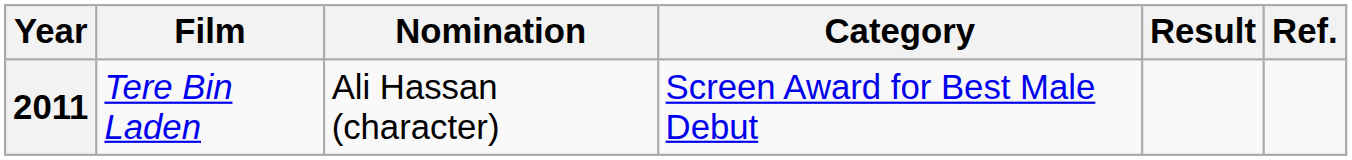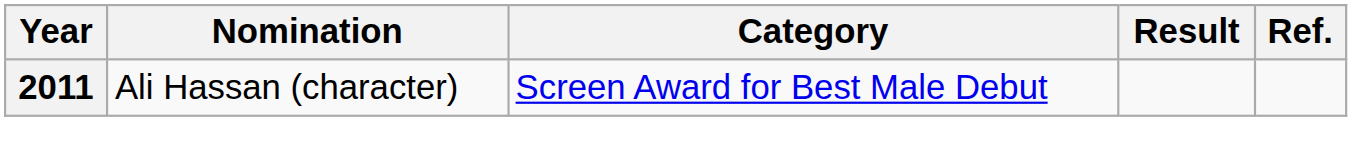- column: Film | Tere Bin Laden
